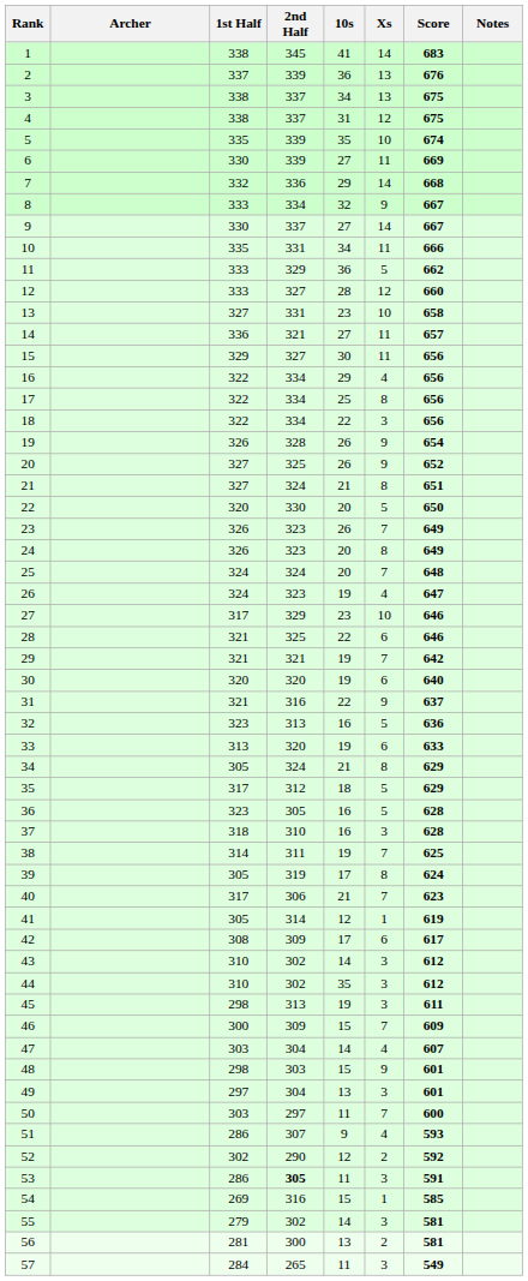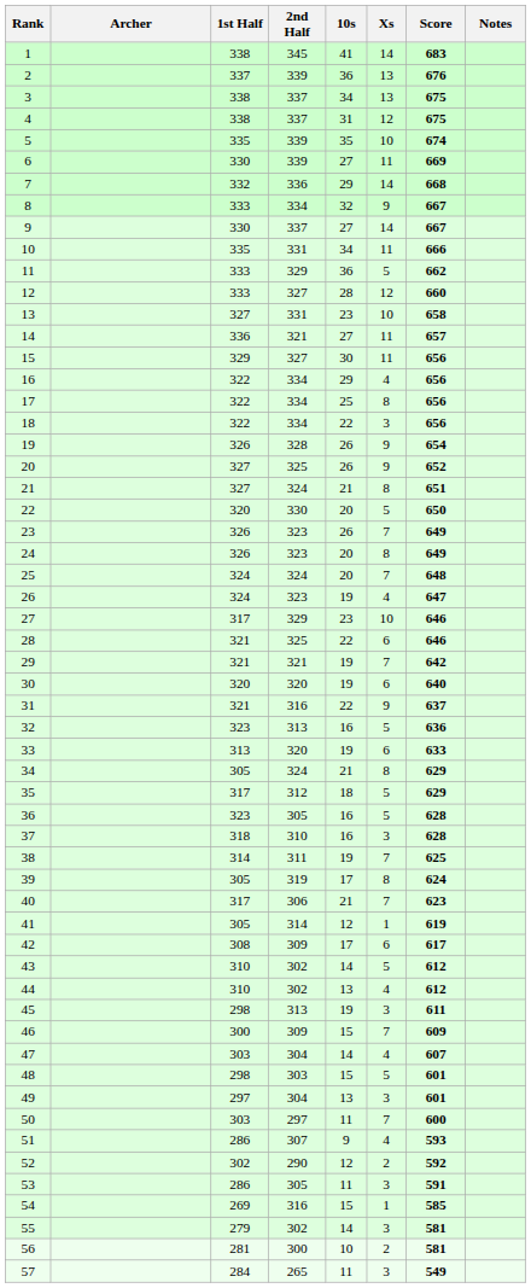43 | Xs: 3 -> 5
44 | 10s: 35 -> 13
44 | Xs: 3 -> 4
48 | Xs: 9 -> 5
53 | 2nd Half: bold -> normal
56 | 10s: 13 -> 10
